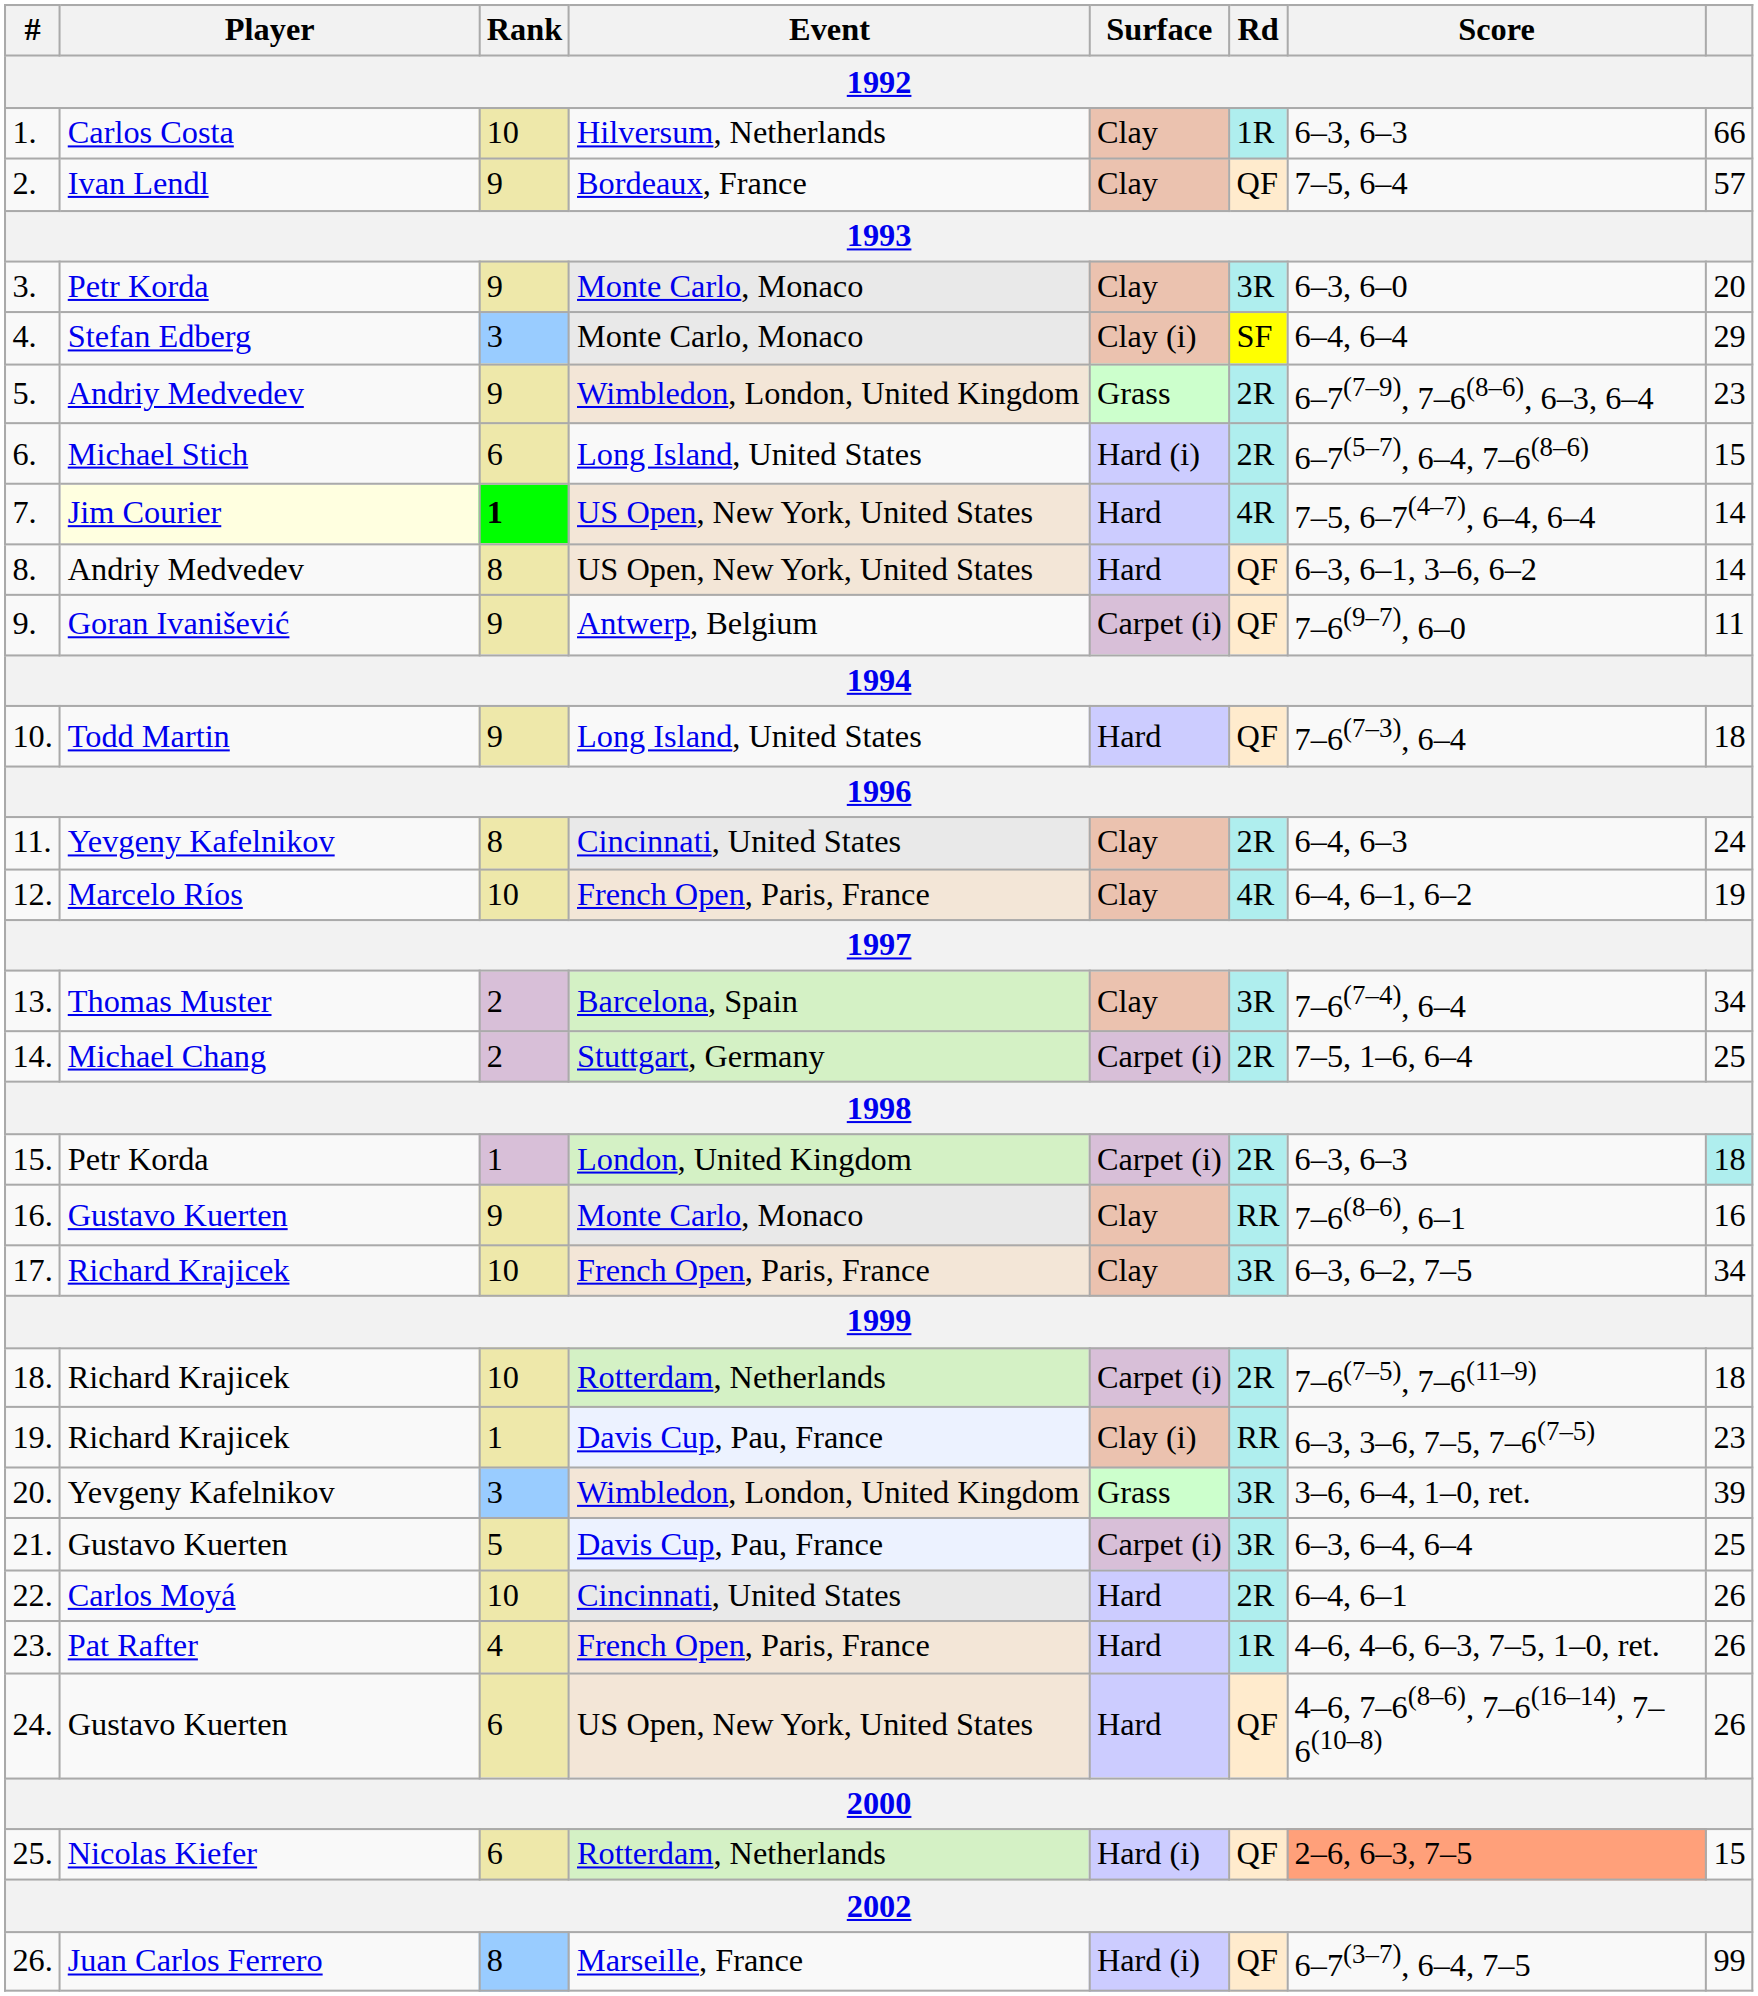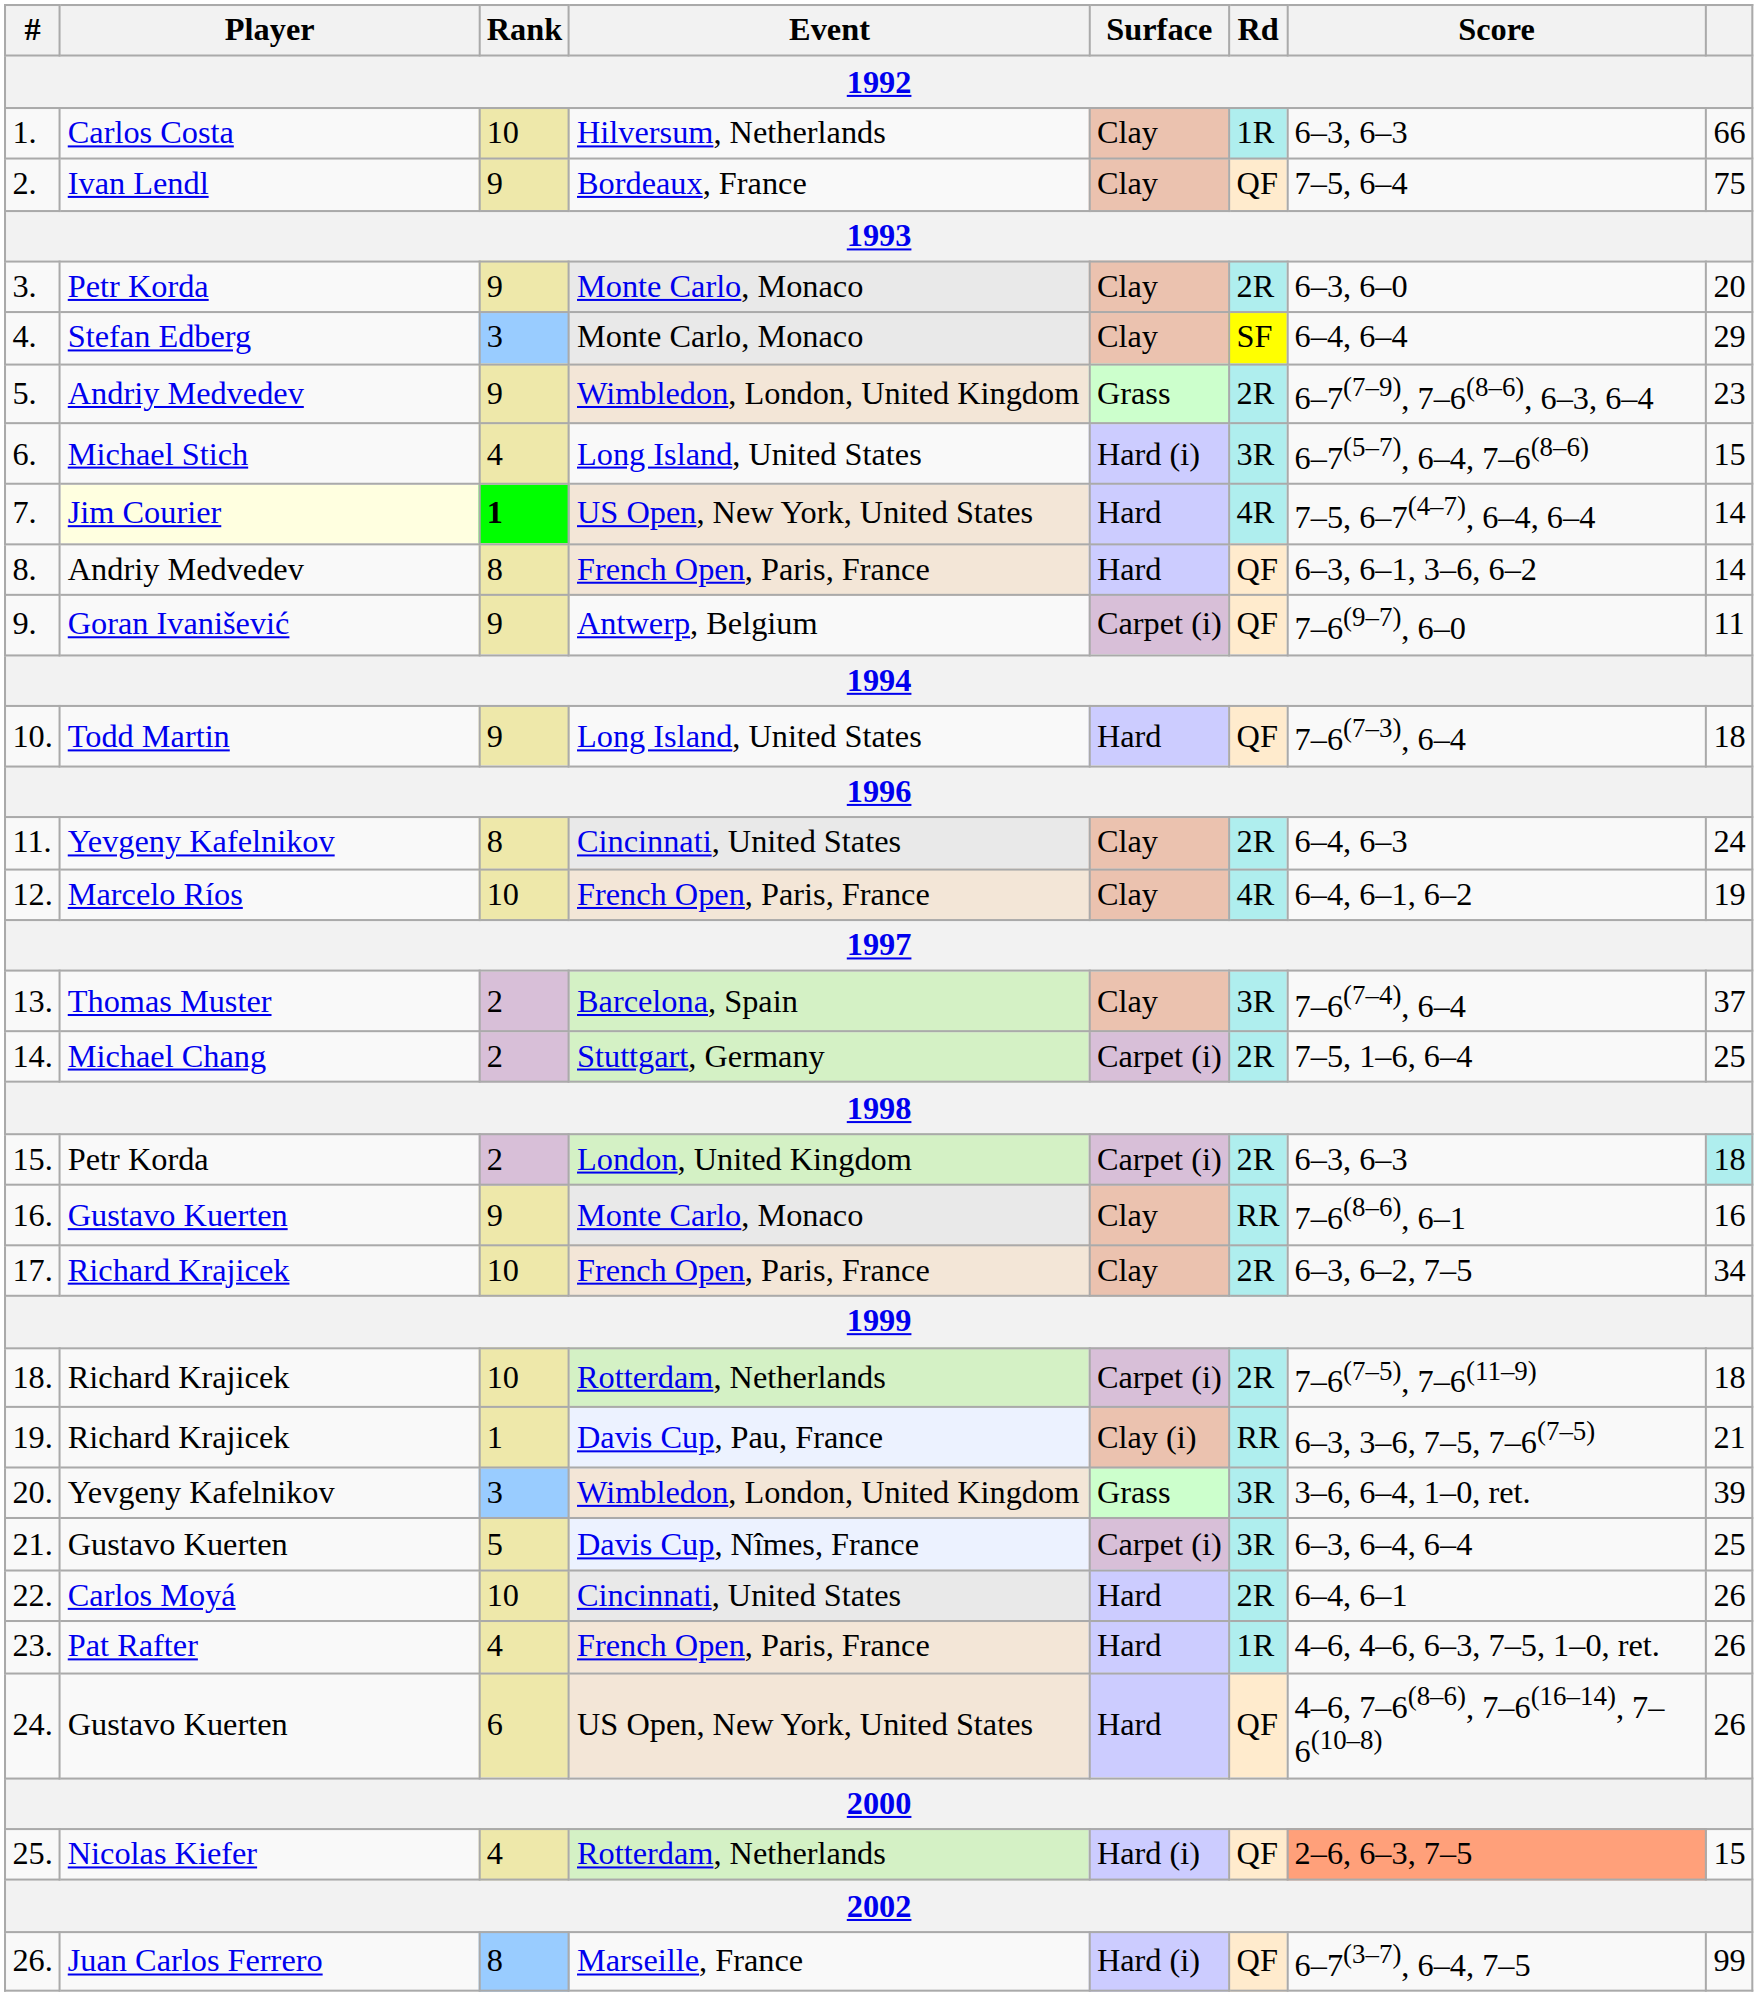2. | column 8: 57 -> 75
3. | Rd: 3R -> 2R
4. | Surface: Clay (i) -> Clay
6. | Rank: 6 -> 4
6. | Rd: 2R -> 3R
8. | Event: US Open, New York, United States -> French Open, Paris, France
13. | column 8: 34 -> 37
15. | Rank: 1 -> 2
17. | Rd: 3R -> 2R
19. | column 8: 23 -> 21
21. | Event: Davis Cup, Pau, France -> Davis Cup, Nîmes, France
25. | Rank: 6 -> 4
